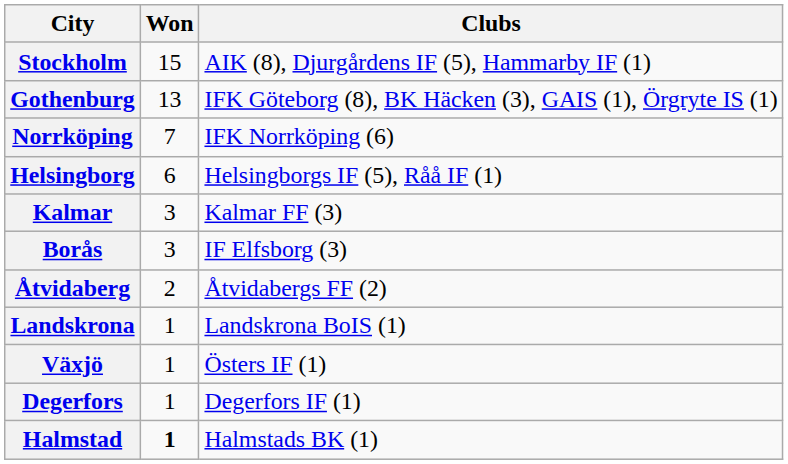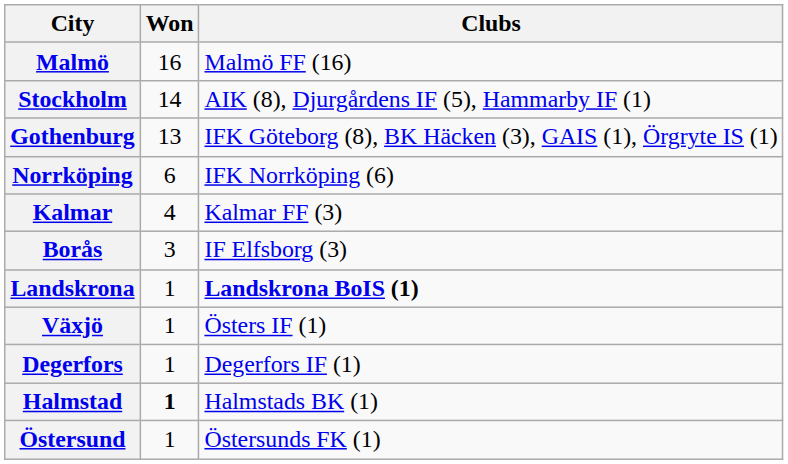+ row: Malmö | 16 | Malmö FF (16)
Stockholm | Won: 15 -> 14
Norrköping | Won: 7 -> 6
- row: Helsingborg | 6 | Helsingborgs IF (5), Råå IF (1)
Kalmar | Won: 3 -> 4
- row: Åtvidaberg | 2 | Åtvidabergs FF (2)
Landskrona | Clubs: normal -> bold
+ row: Östersund | 1 | Östersunds FK (1)
